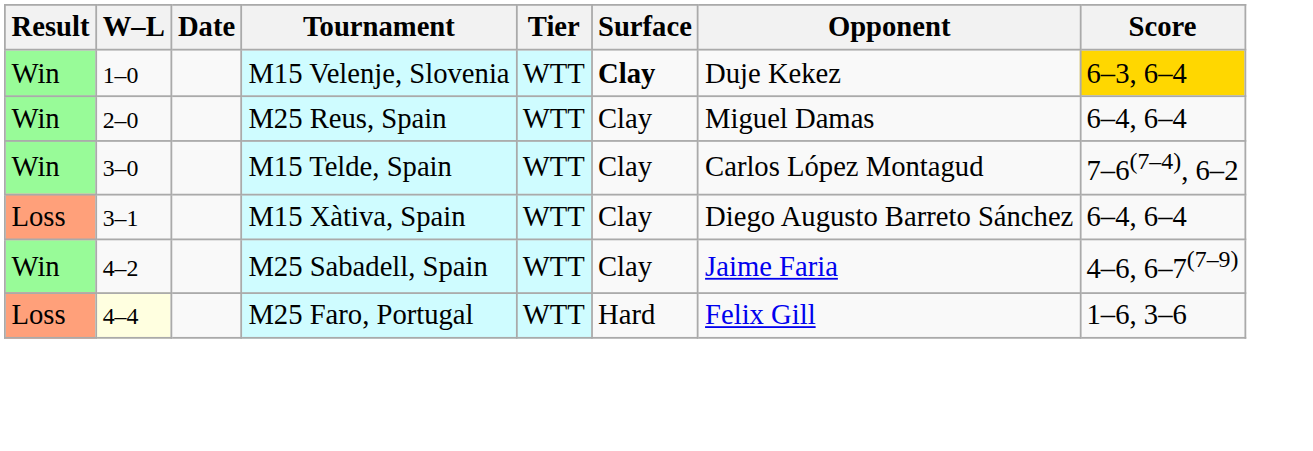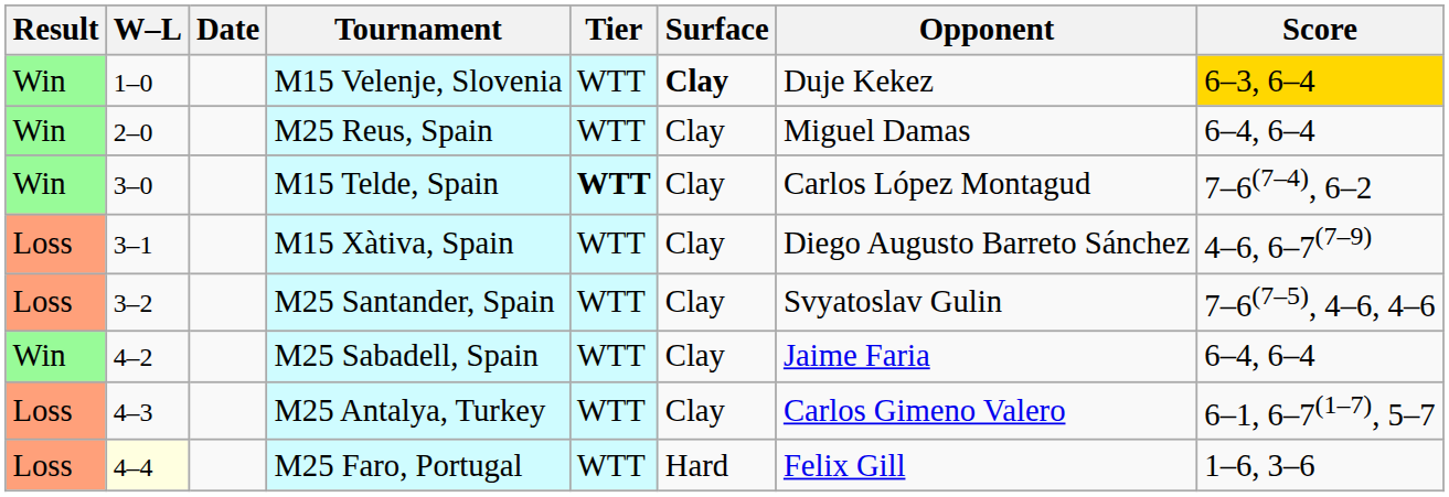M15 Telde, Spain | Tier: normal -> bold
M15 Xàtiva, Spain | Score: 6–4, 6–4 -> 4–6, 6–7(7–9)
+ row: Loss | 3–2 | M25 Santander, Spain | WTT | Clay | Svyatoslav Gulin | 7–6(7–5), 4–6, 4–6
M25 Sabadell, Spain | Score: 4–6, 6–7(7–9) -> 6–4, 6–4
+ row: Loss | 4–3 | M25 Antalya, Turkey | WTT | Clay | Carlos Gimeno Valero | 6–1, 6–7(1–7), 5–7
